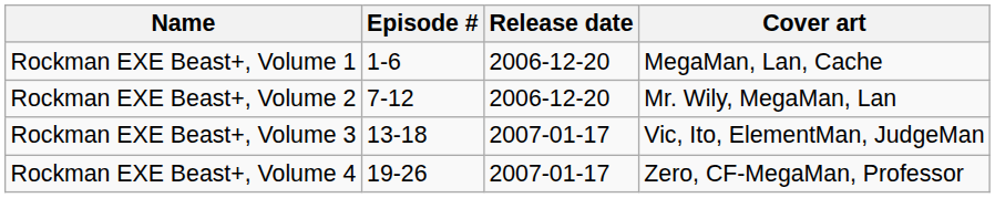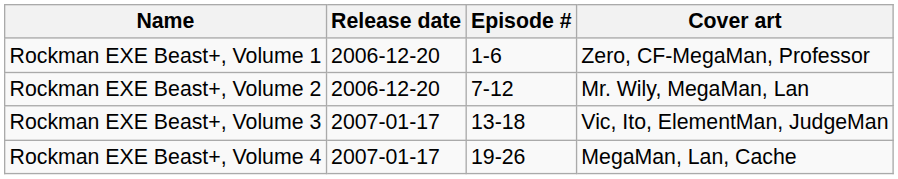columns swapped: Release date <-> Episode #
Rockman EXE Beast+, Volume 1 | Cover art: MegaMan, Lan, Cache -> Zero, CF-MegaMan, Professor
Rockman EXE Beast+, Volume 4 | Cover art: Zero, CF-MegaMan, Professor -> MegaMan, Lan, Cache
